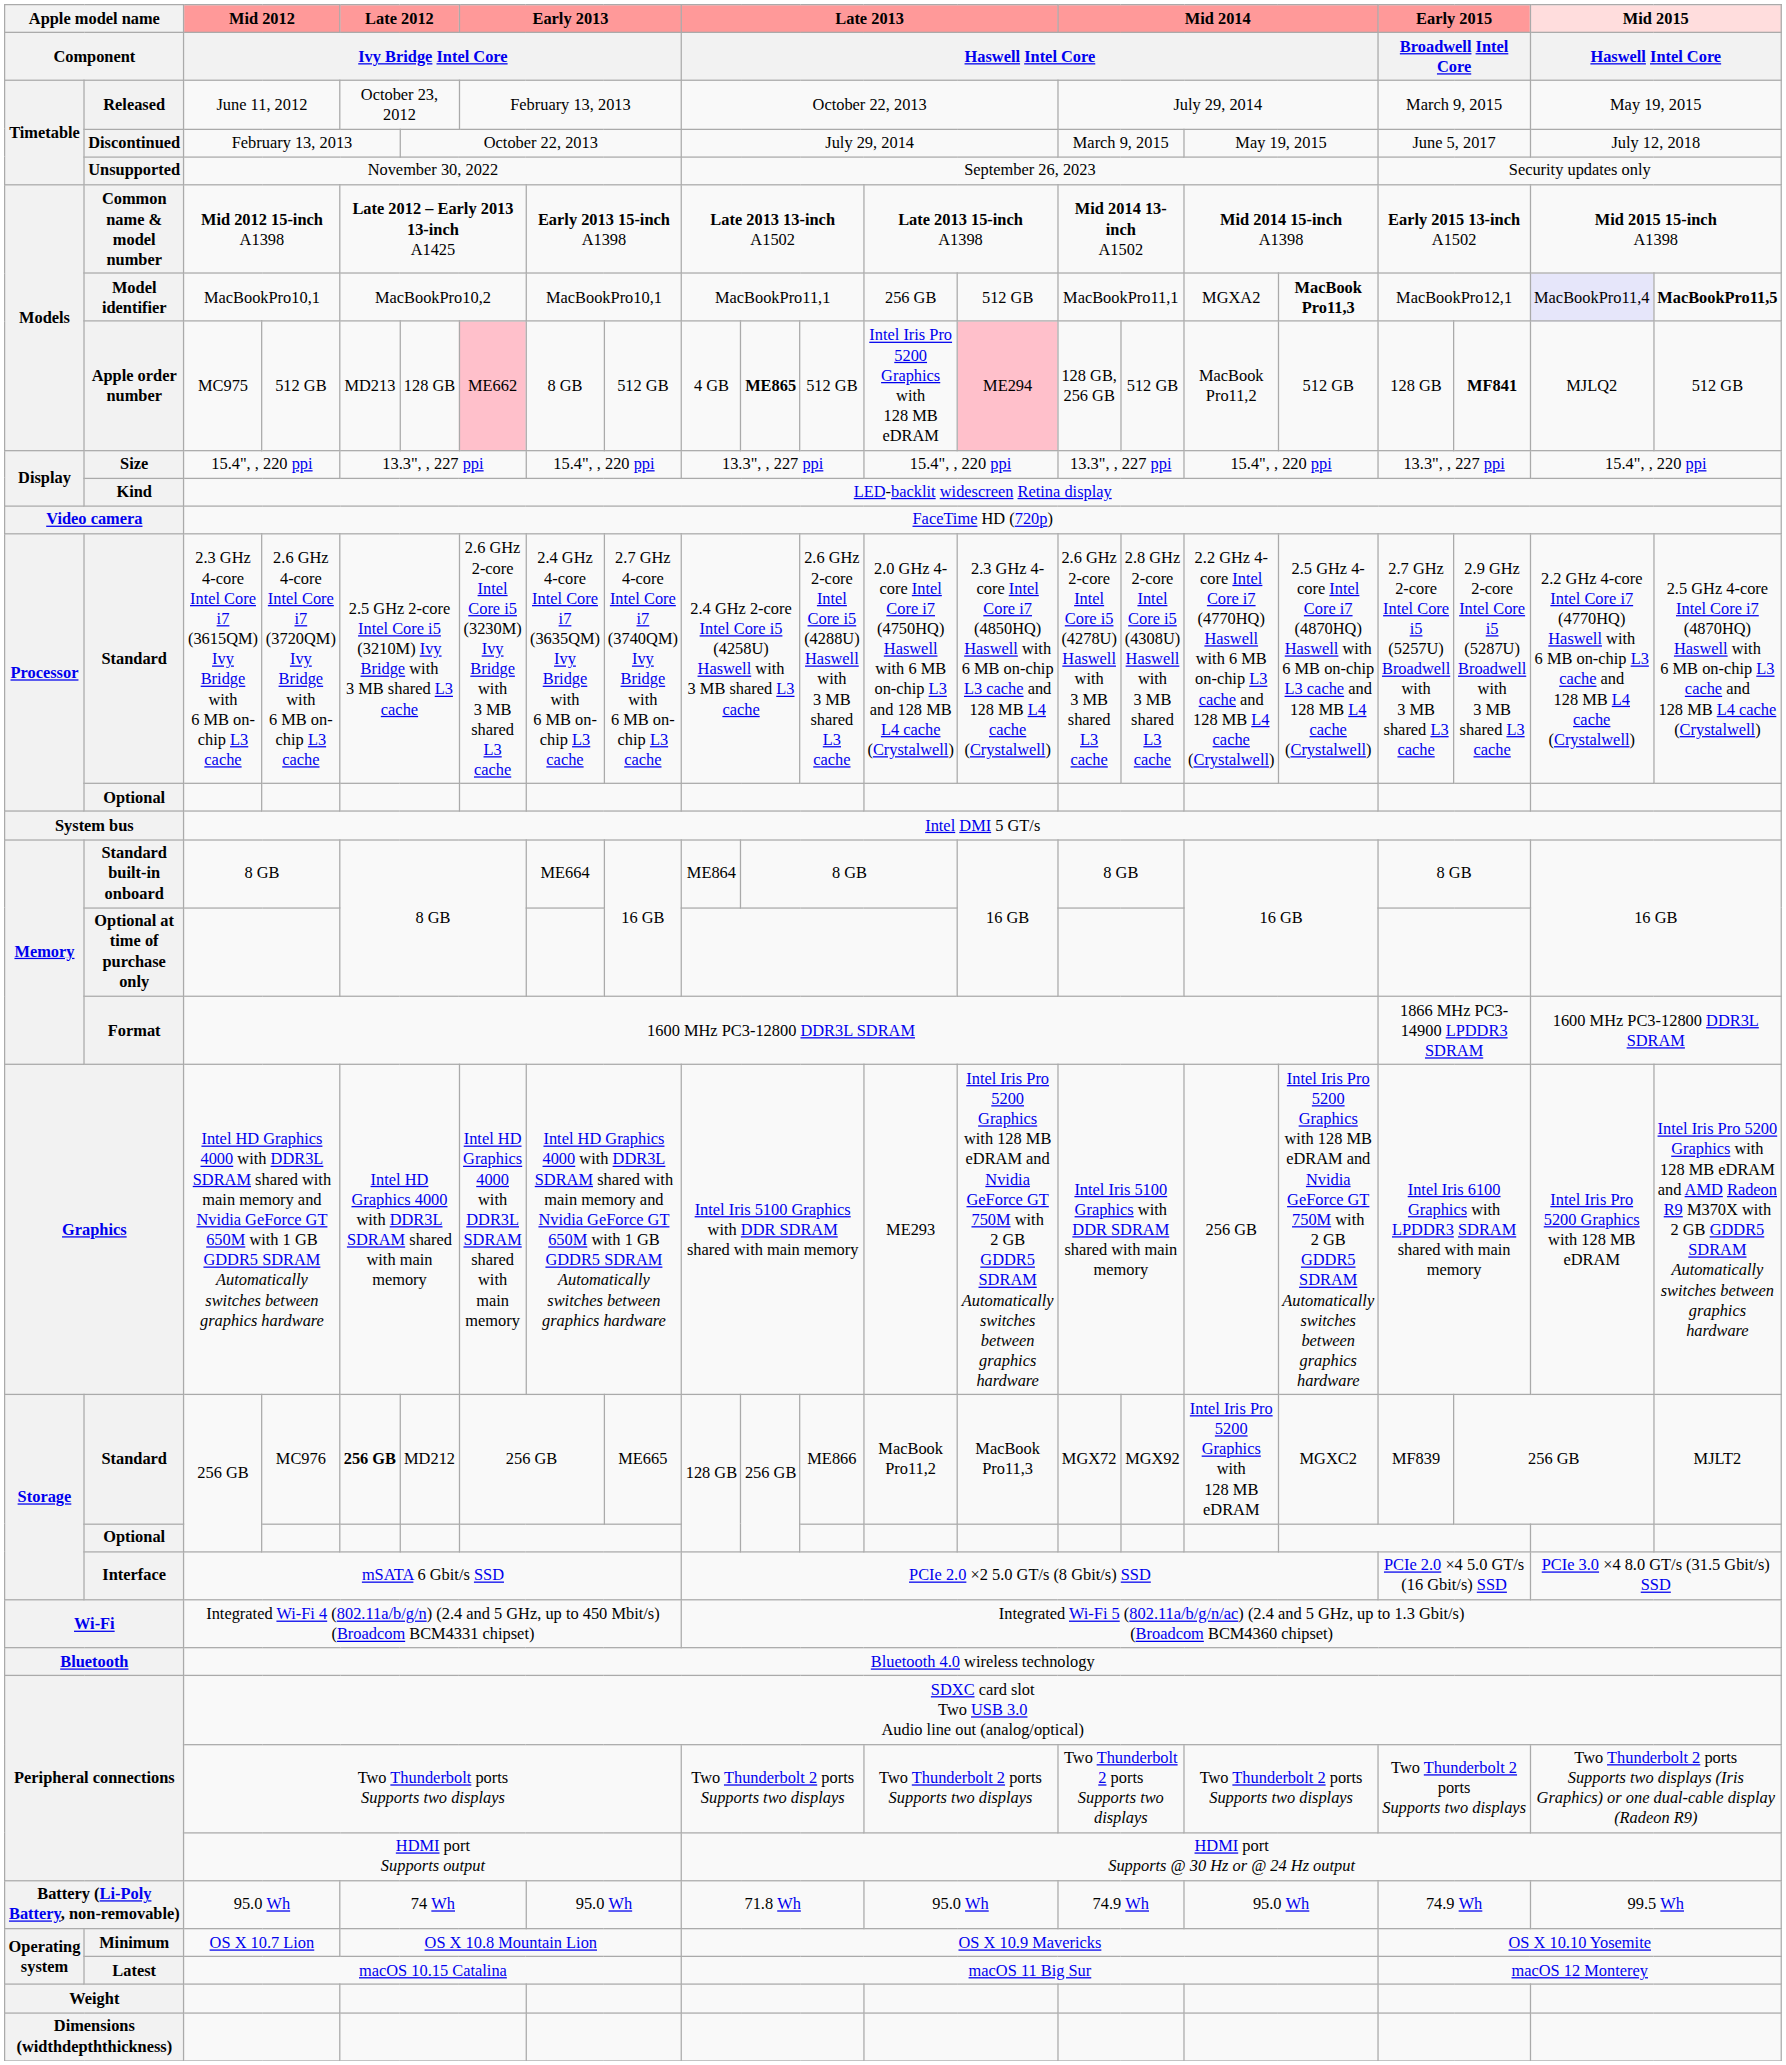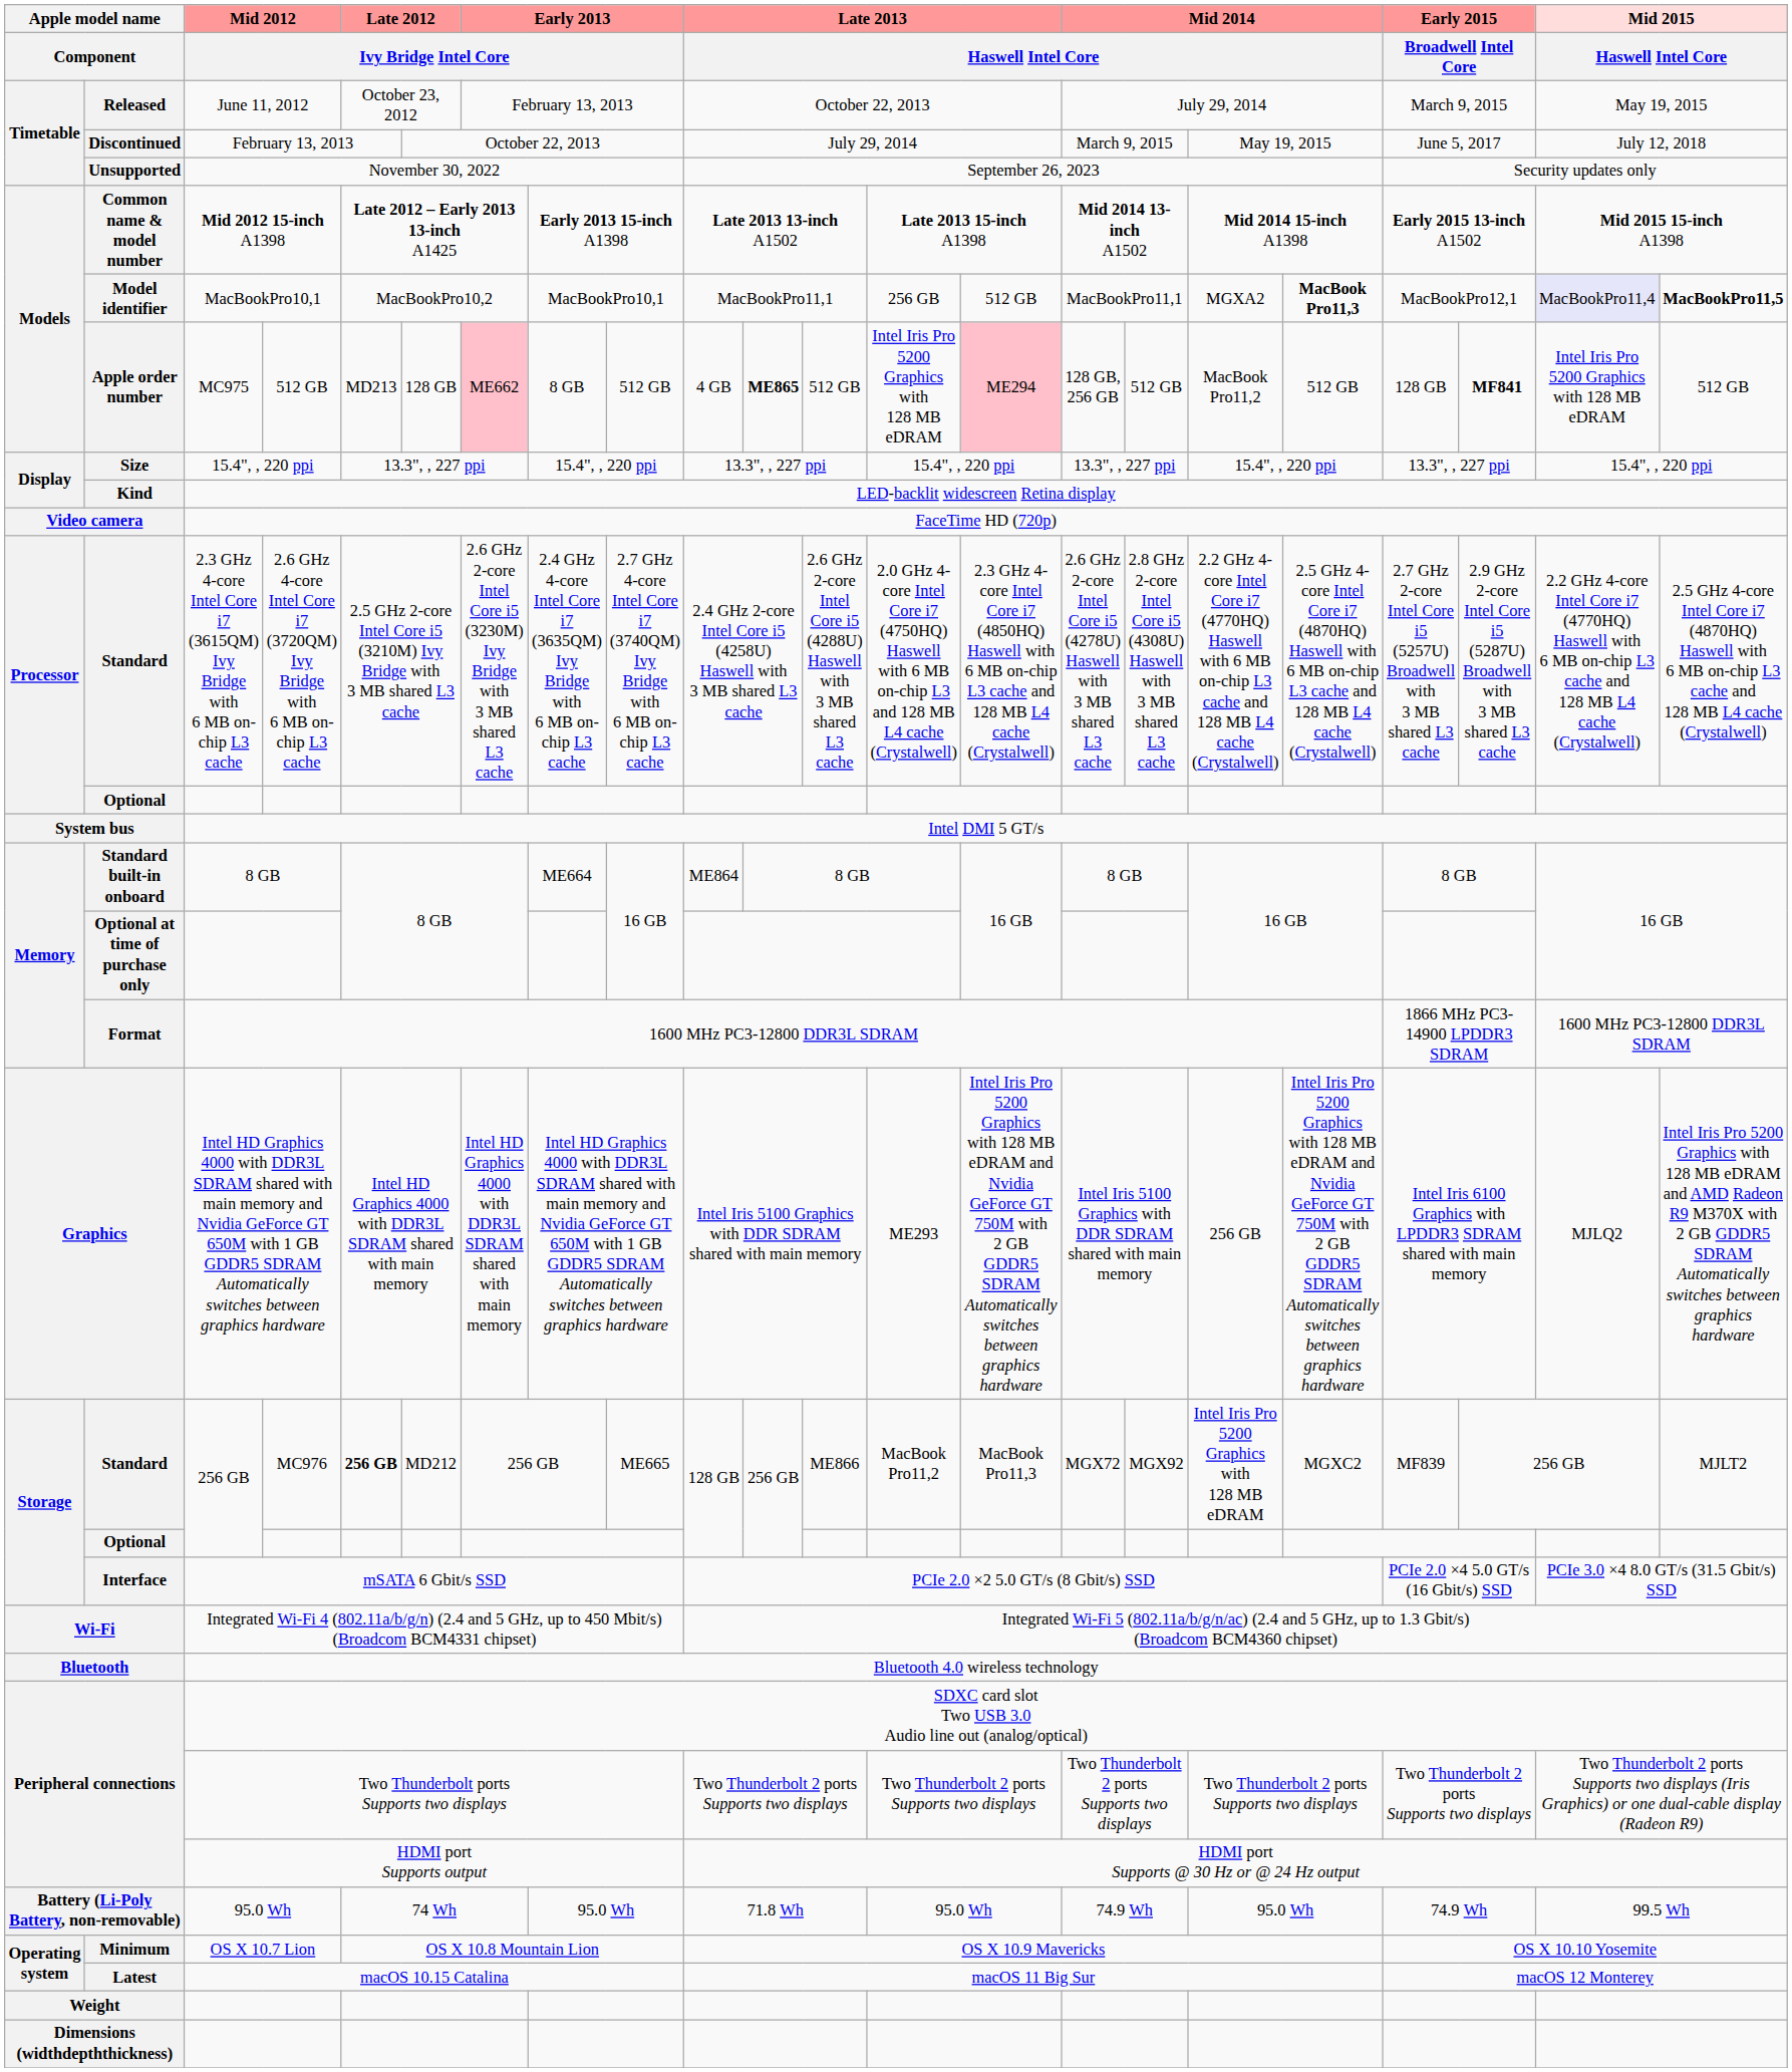Apple order number | column 21: MJLQ2 -> Intel Iris Pro 5200 Graphics with 128 MB eDRAM
Graphics | column 21: Intel Iris Pro 5200 Graphics with 128 MB eDRAM -> MJLQ2
